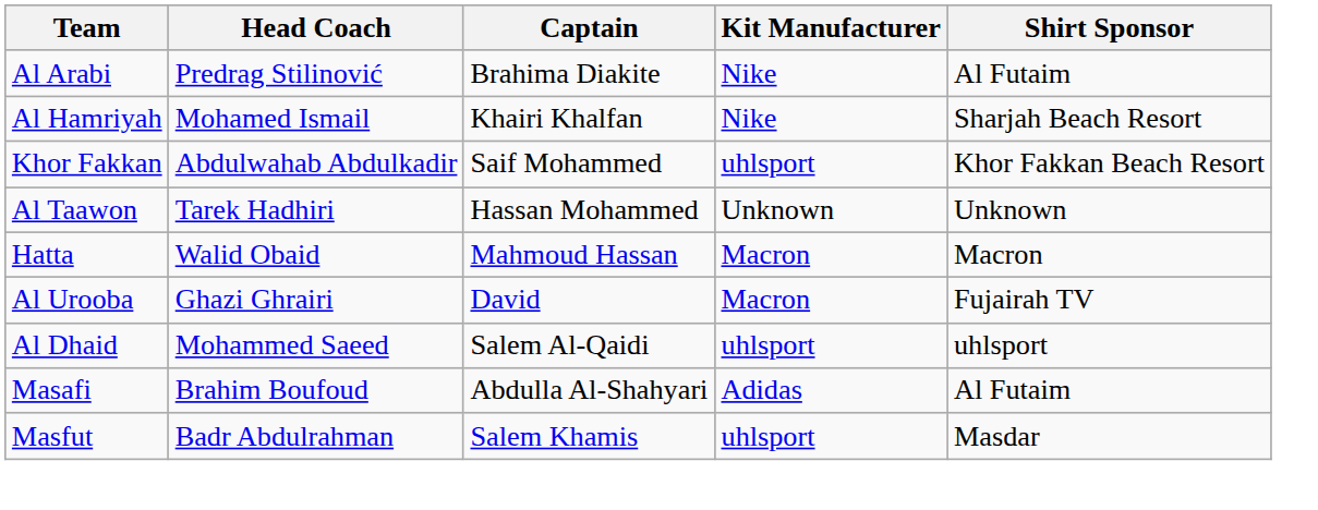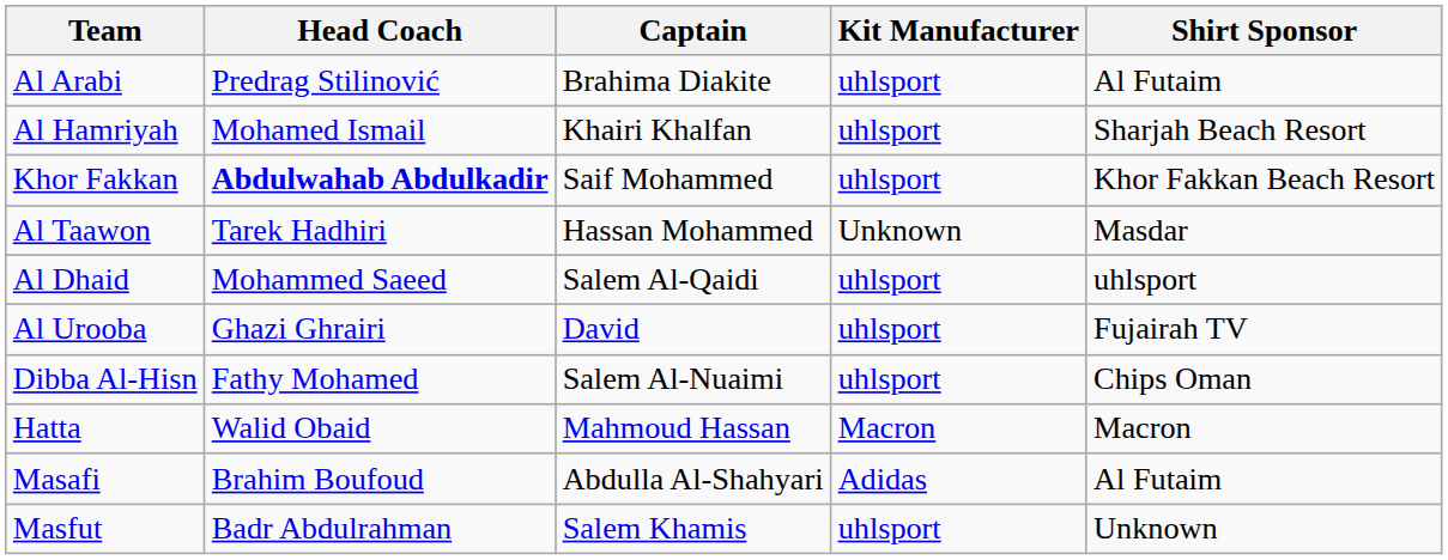Al Arabi | Kit Manufacturer: Nike -> uhlsport
Al Hamriyah | Kit Manufacturer: Nike -> uhlsport
Khor Fakkan | Head Coach: normal -> bold
Al Taawon | Shirt Sponsor: Unknown -> Masdar
rows swapped: Al Dhaid <-> Hatta
Al Urooba | Kit Manufacturer: Macron -> uhlsport
+ row: Dibba Al-Hisn | Fathy Mohamed | Salem Al-Nuaimi | uhlsport | Chips Oman
Masfut | Shirt Sponsor: Masdar -> Unknown
